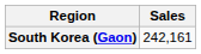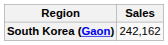South Korea (Gaon) | Sales: 242,161 -> 242,162
